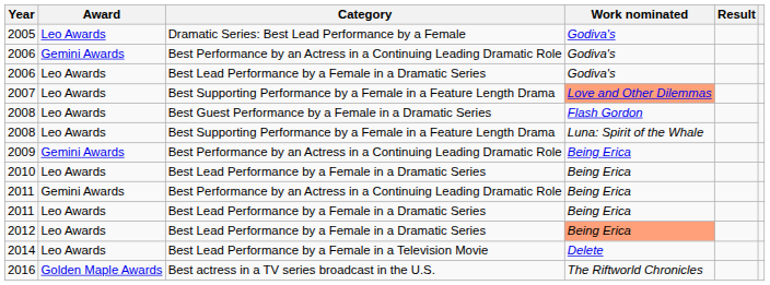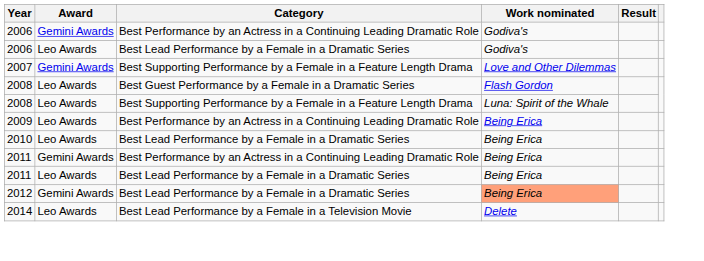- row: 2005 | Leo Awards | Dramatic Series: Best Lead Performance by a Female | Godiva's
2007 | Award: Leo Awards -> Gemini Awards
2007 | Work nominated: lightsalmon background -> no background
2009 | Award: Gemini Awards -> Leo Awards
2012 | Award: Leo Awards -> Gemini Awards
- row: 2016 | Golden Maple Awards | Best actress in a TV series broadcast in the U.S. | The Riftworld Chronicles
